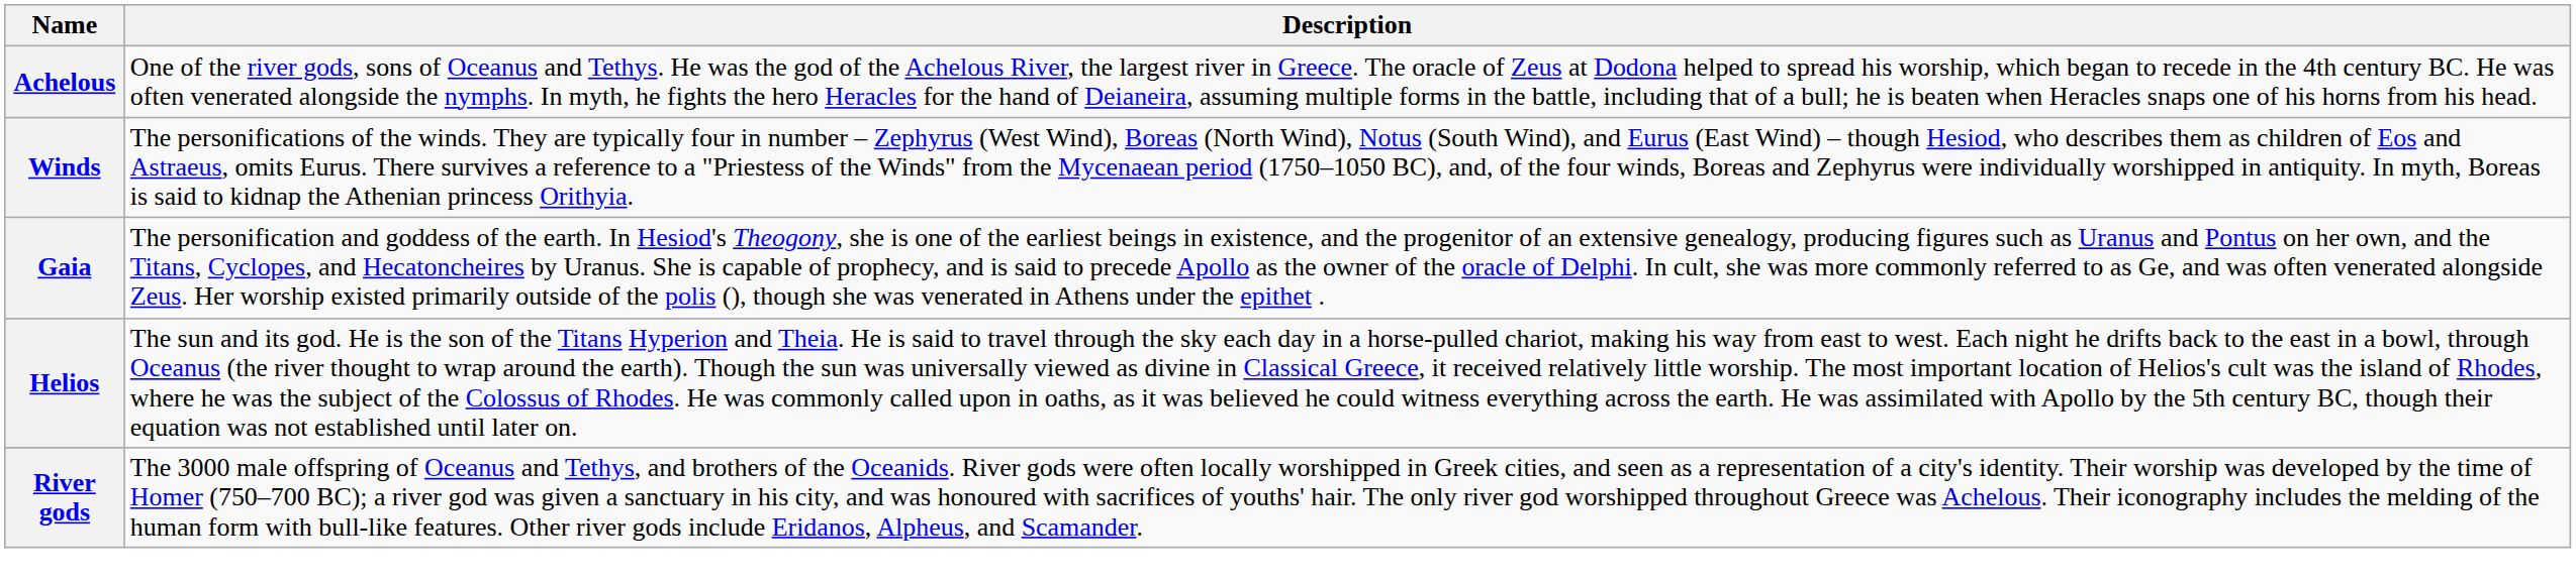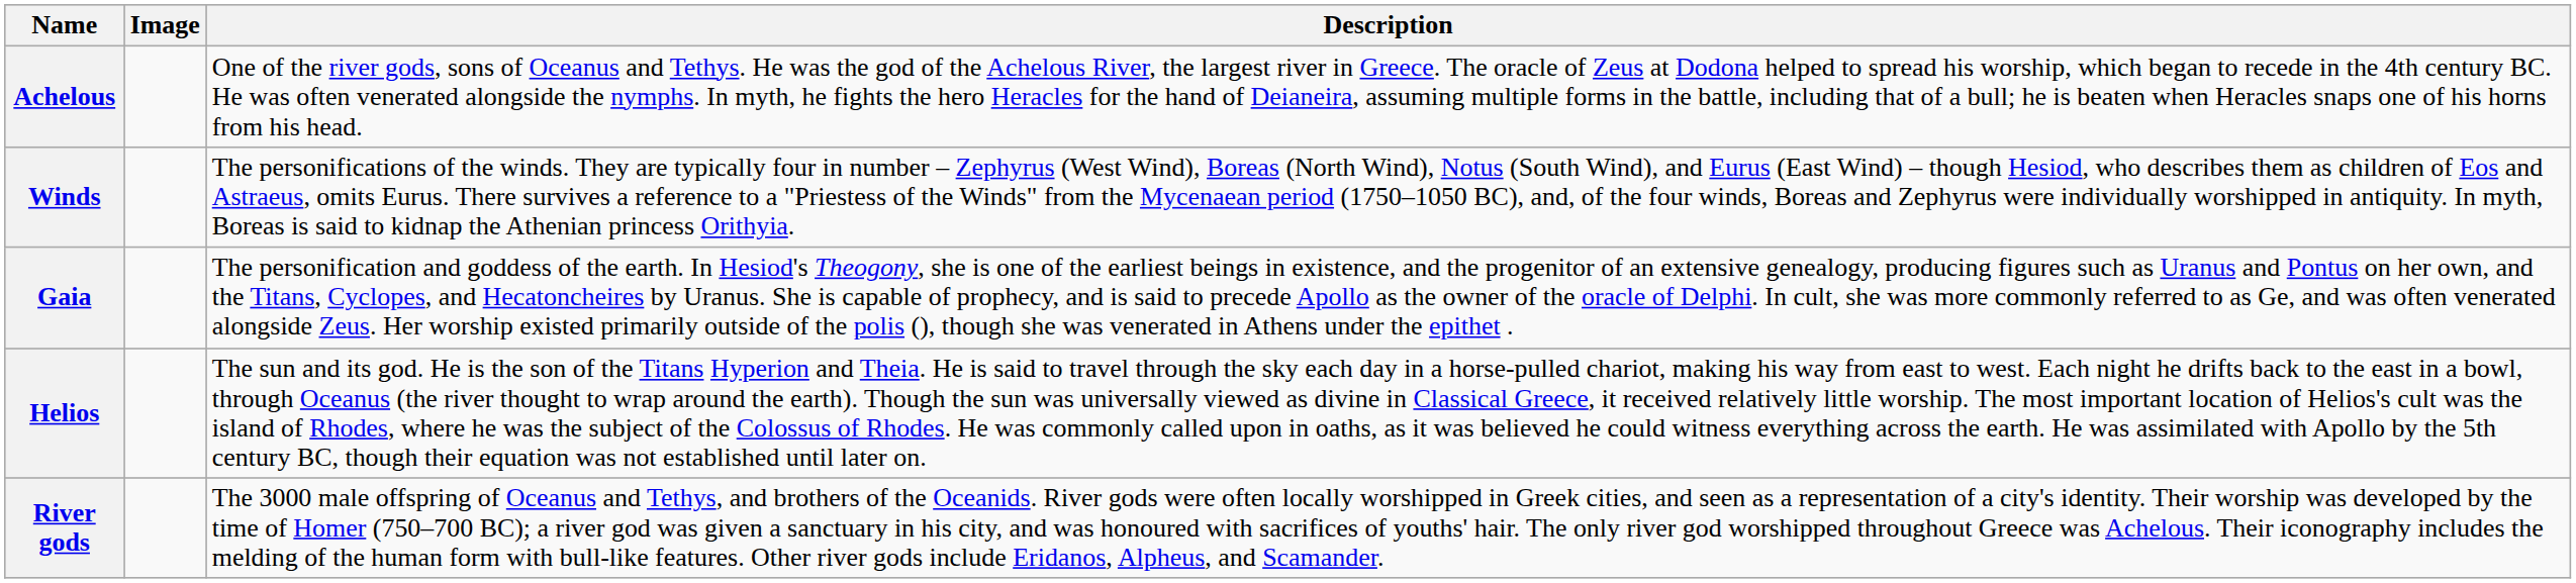+ column: Image
